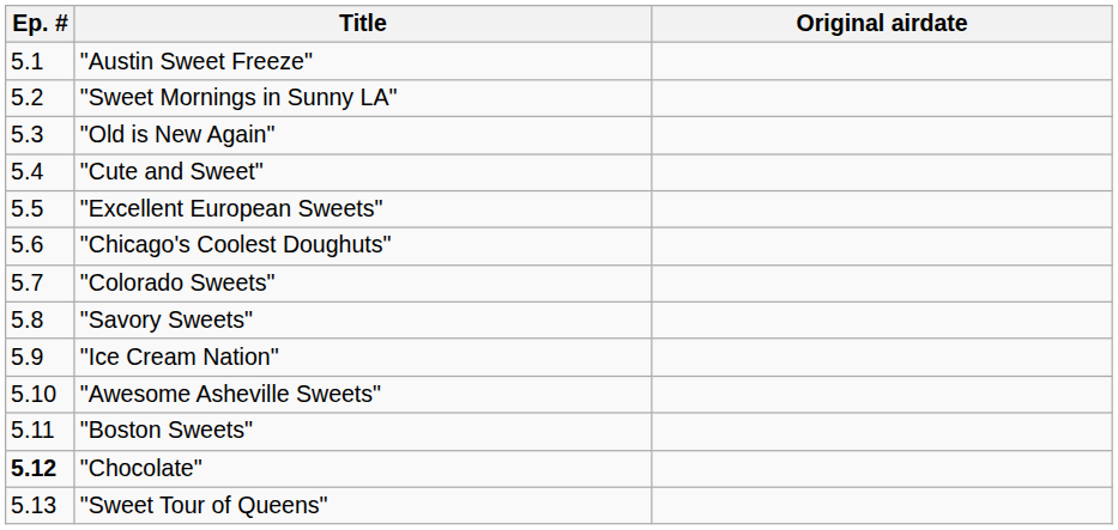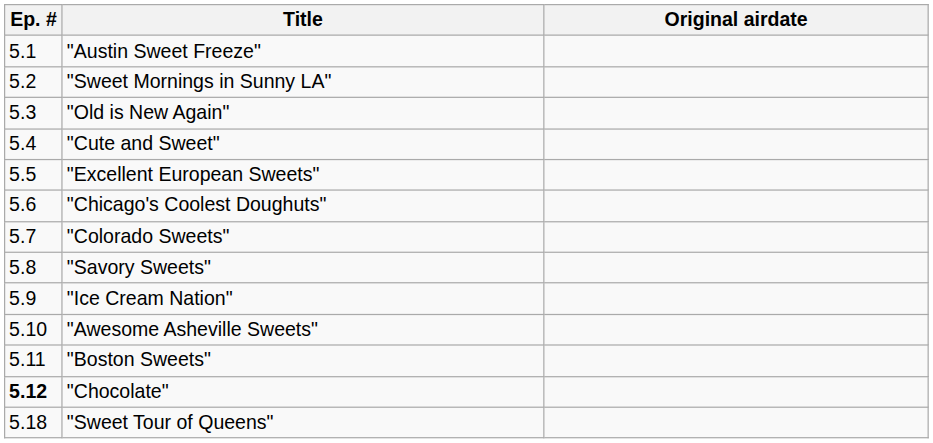"Sweet Tour of Queens" | Ep. #: 5.13 -> 5.18
